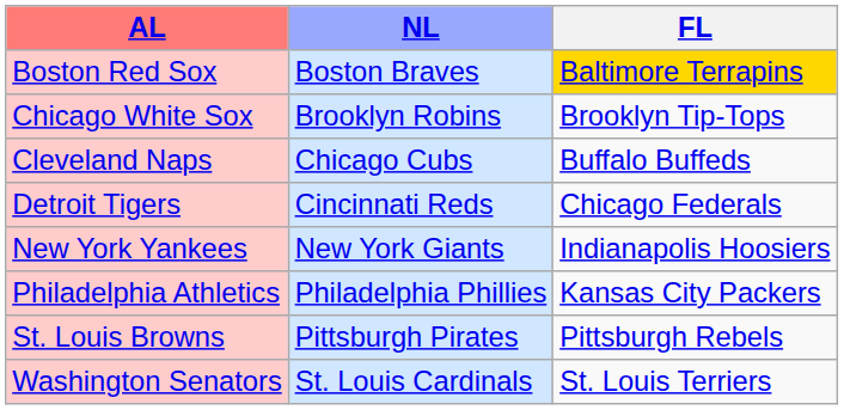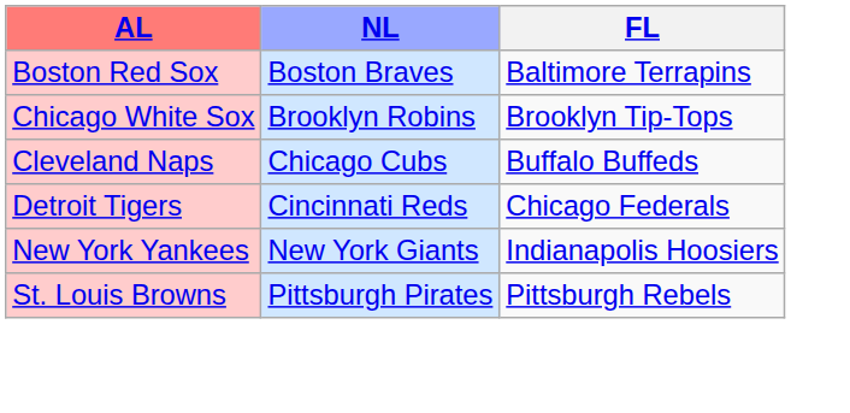Boston Red Sox | FL: gold background -> no background
- row: Philadelphia Athletics | Philadelphia Phillies | Kansas City Packers
- row: Washington Senators | St. Louis Cardinals | St. Louis Terriers
